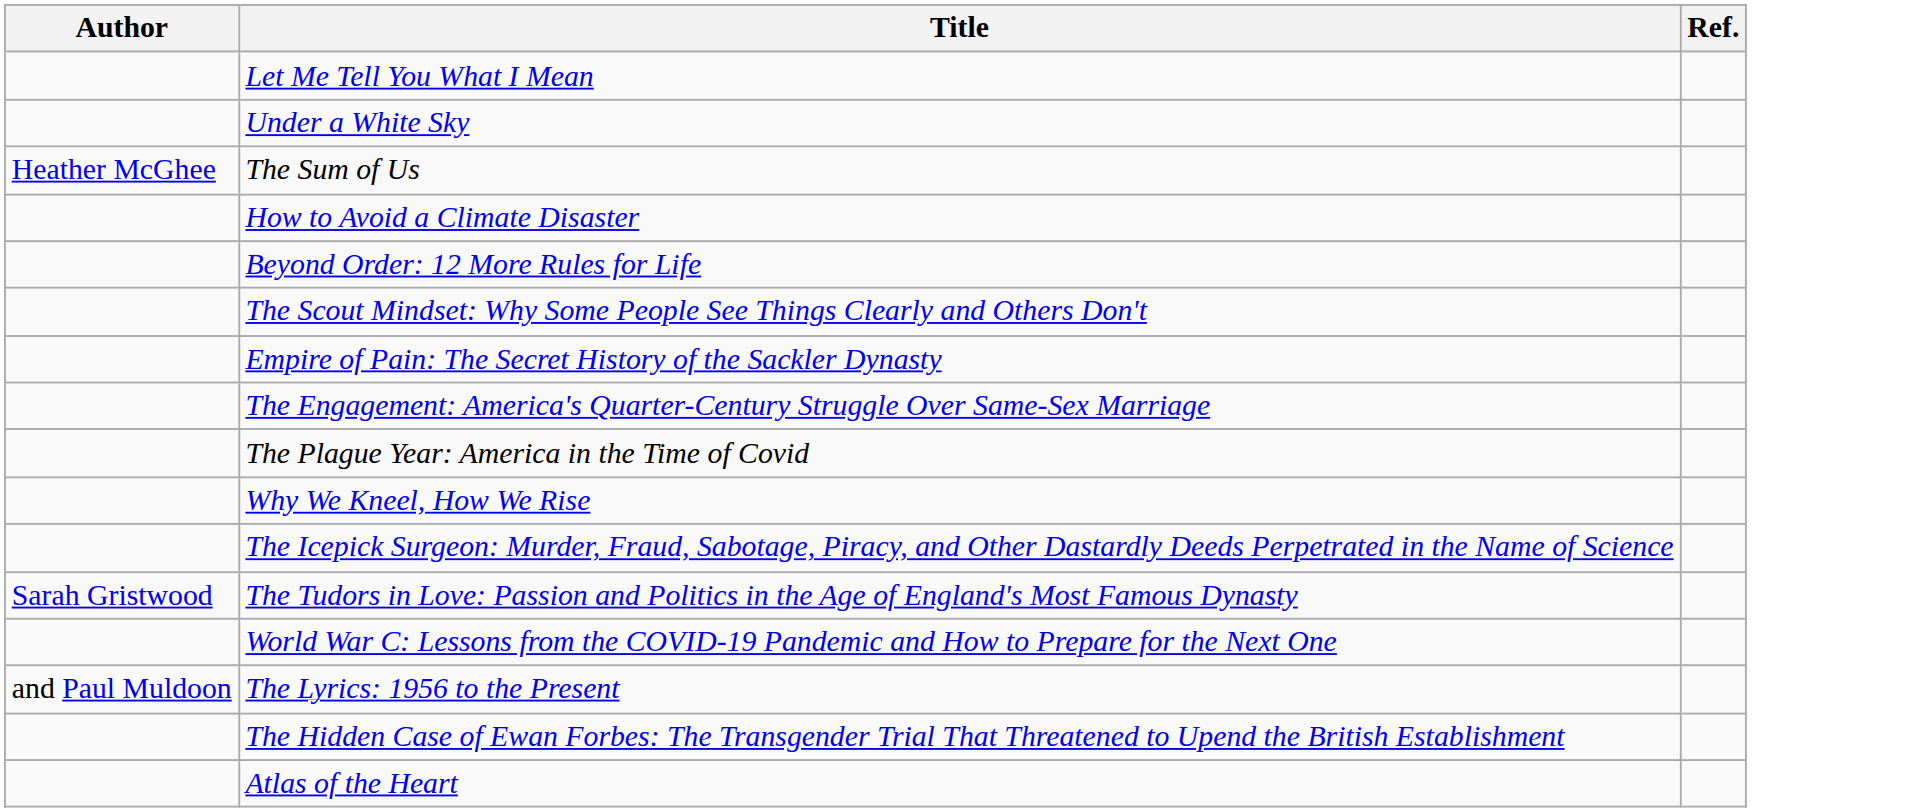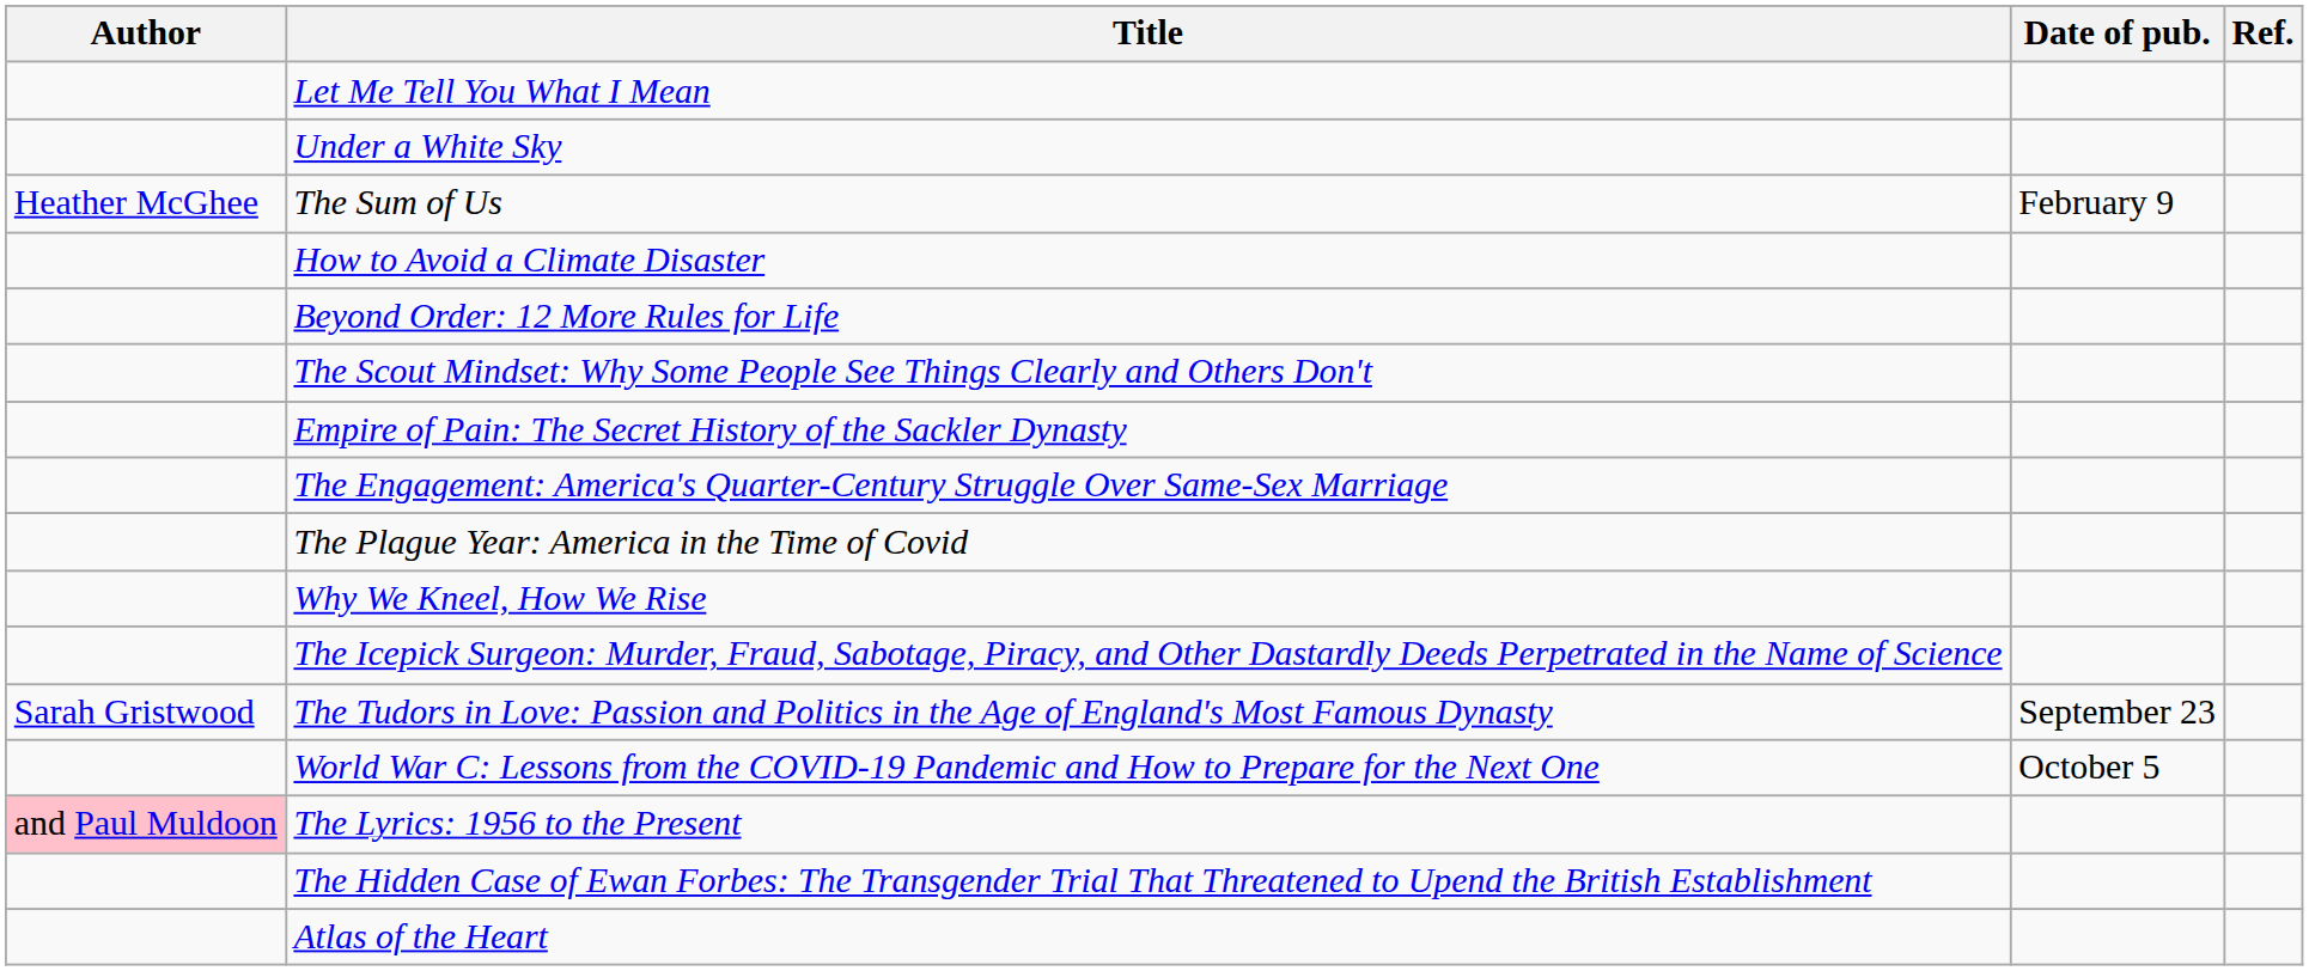+ column: Date of pub. | February 9 | September 23 | October 5
The Lyrics: 1956 to the Present | Author: no background -> pink background
